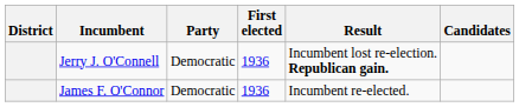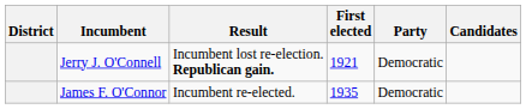columns swapped: Party <-> Result
Jerry J. O'Connell | First elected: 1936 -> 1921
James F. O'Connor | First elected: 1936 -> 1935
